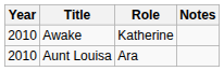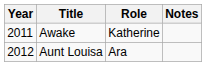Awake | Year: 2010 -> 2011
Aunt Louisa | Year: 2010 -> 2012
